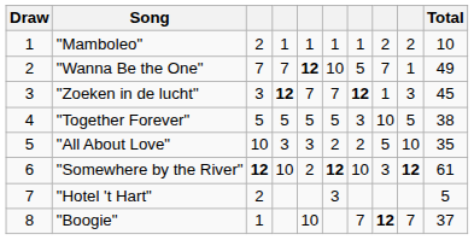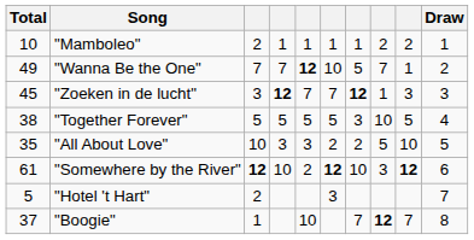columns swapped: Draw <-> Total
